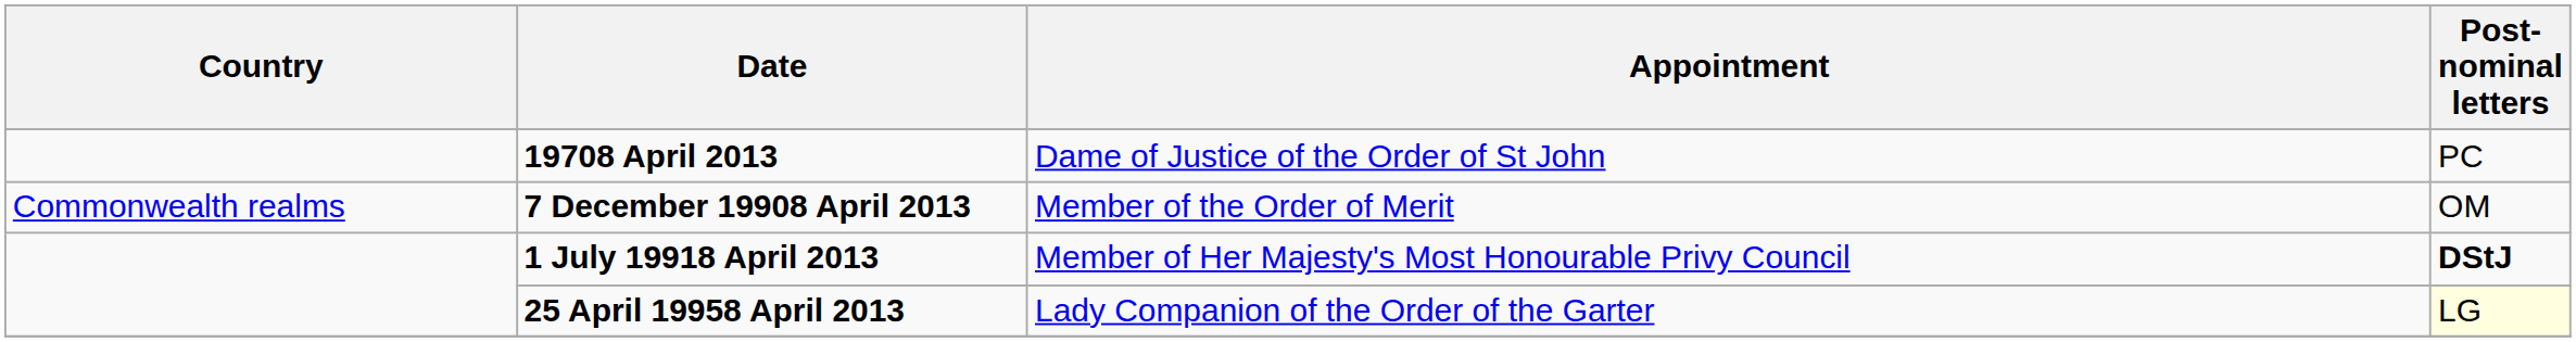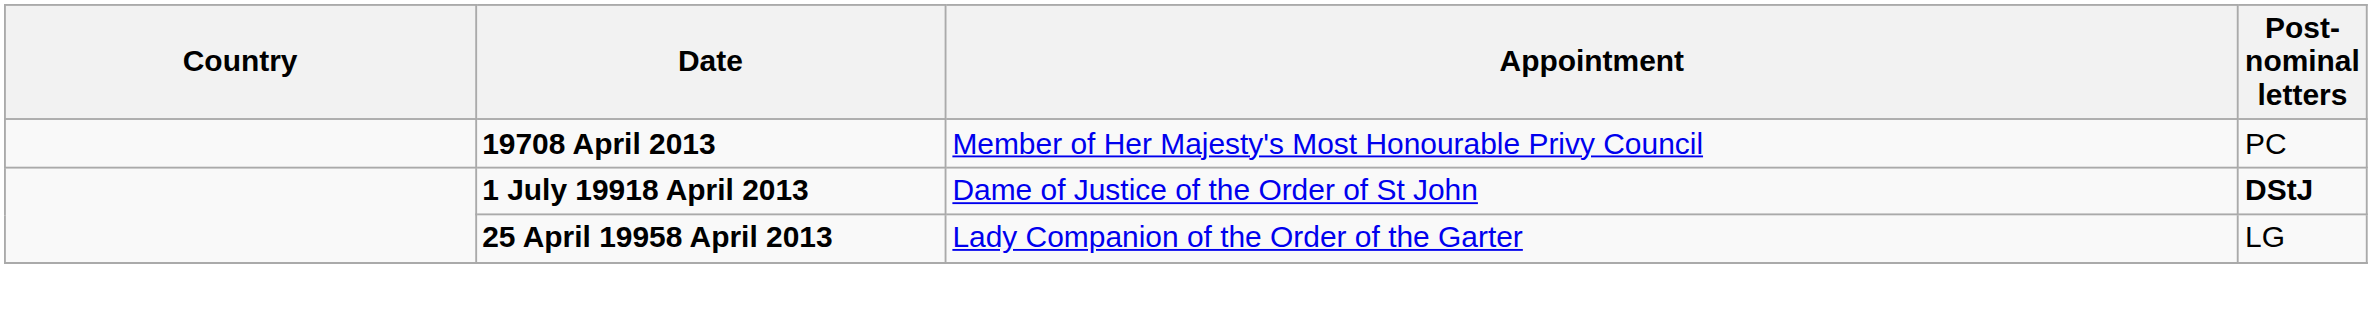19708 April 2013 | Appointment: Dame of Justice of the Order of St John -> Member of Her Majesty's Most Honourable Privy Council
- row: Commonwealth realms | 7 December 19908 April 2013 | Member of the Order of Merit | OM
1 July 19918 April 2013 | Appointment: Member of Her Majesty's Most Honourable Privy Council -> Dame of Justice of the Order of St John
25 April 19958 April 2013 | Post-nominal letters: lightyellow background -> no background
